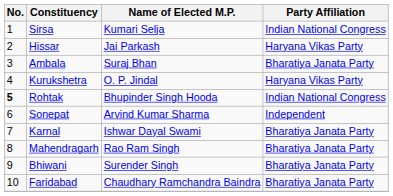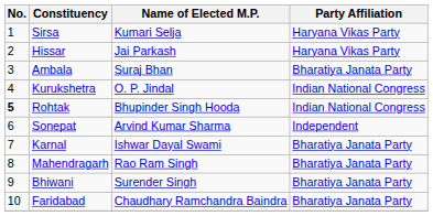Sirsa | Party Affiliation: Indian National Congress -> Haryana Vikas Party
Kurukshetra | Party Affiliation: Haryana Vikas Party -> Indian National Congress
